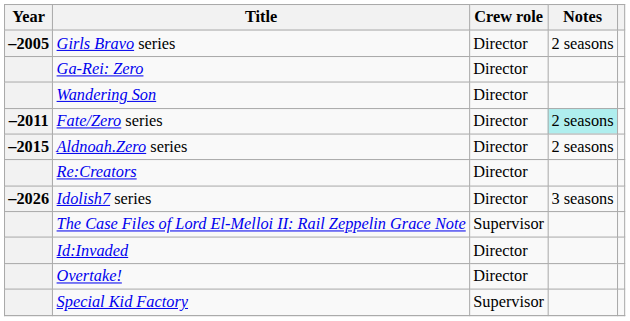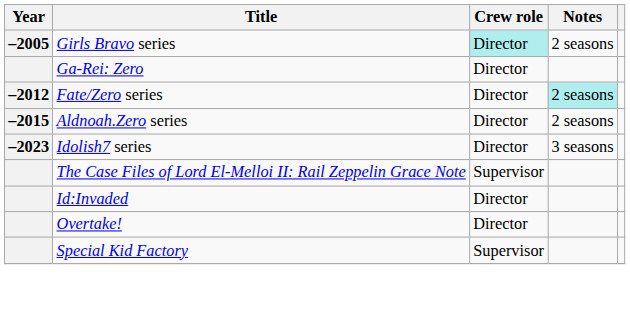Girls Bravo series | Crew role: no background -> paleturquoise background
- row: Wandering Son | Director
Fate/Zero series | Year: –2011 -> –2012
- row: Re:Creators | Director
Idolish7 series | Year: –2026 -> –2023
